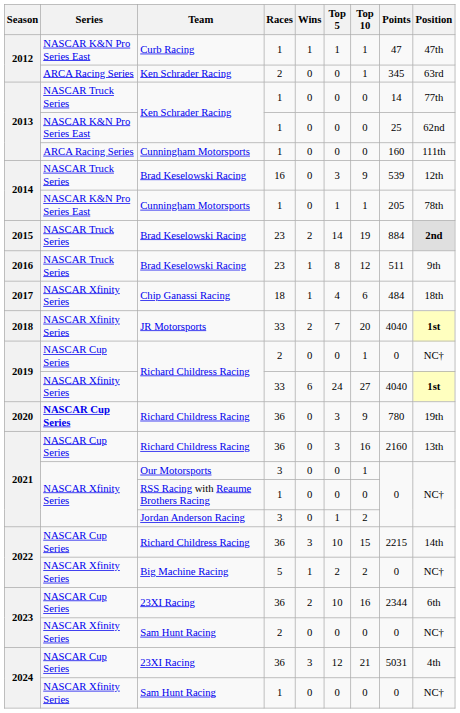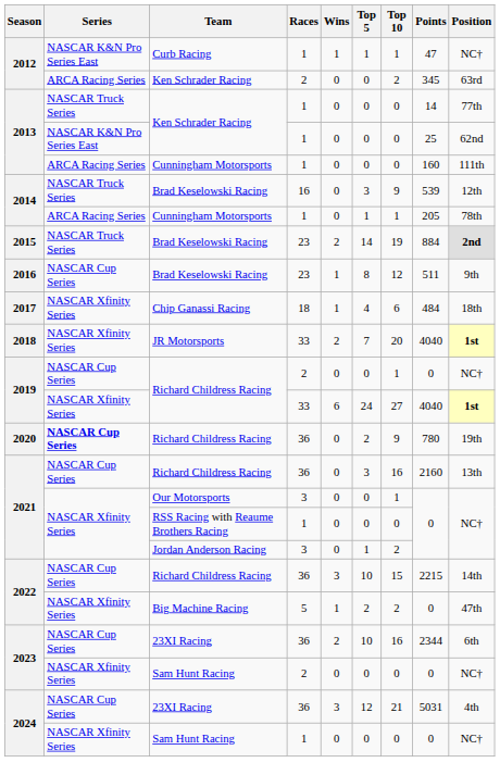2012 / Curb Racing | Position: 47th -> NC†
2012 / Ken Schrader Racing | Top 10: 1 -> 2
2014 / Cunningham Motorsports | Series: NASCAR K&N Pro Series East -> ARCA Racing Series
2016 | Series: NASCAR Truck Series -> NASCAR Cup Series
2020 | Top 5: 3 -> 2
2022 / Big Machine Racing | Position: NC† -> 47th
